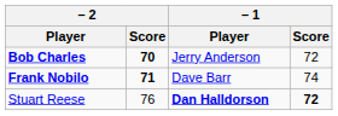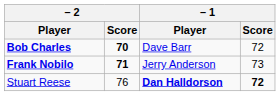Bob Charles | – 1 / Player: Jerry Anderson -> Dave Barr
Frank Nobilo | – 1 / Player: Dave Barr -> Jerry Anderson
Frank Nobilo | – 1 / Score: 74 -> 73
